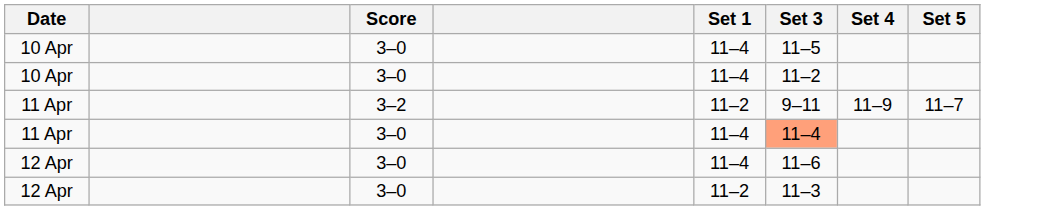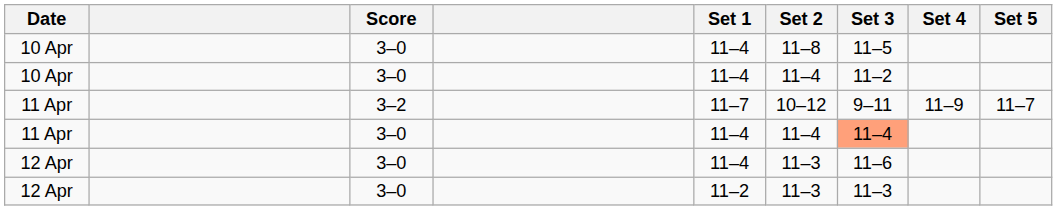+ column: Set 2 | 11–8 | 11–4 | 10–12 | 11–4 | 11–3 | 11–3
11 Apr / 3–2 | Set 1: 11–2 -> 11–7
